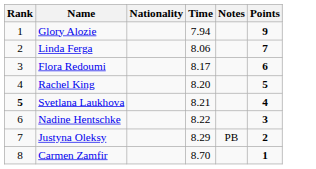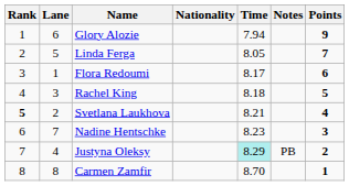+ column: Lane | 6 | 5 | 1 | 3 | 2 | 7 | 4 | 8
Linda Ferga | Time: 8.06 -> 8.05
Rachel King | Time: 8.20 -> 8.18
Nadine Hentschke | Time: 8.22 -> 8.23
Justyna Oleksy | Time: no background -> paleturquoise background
